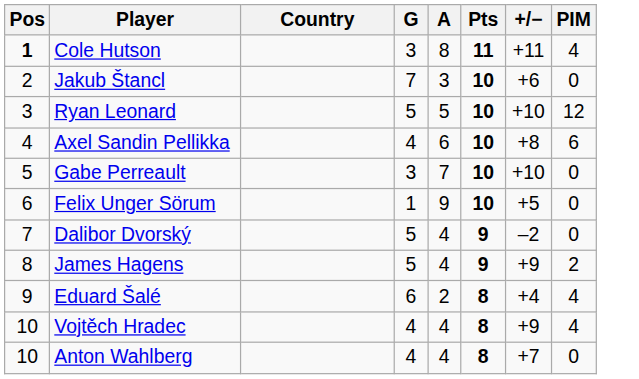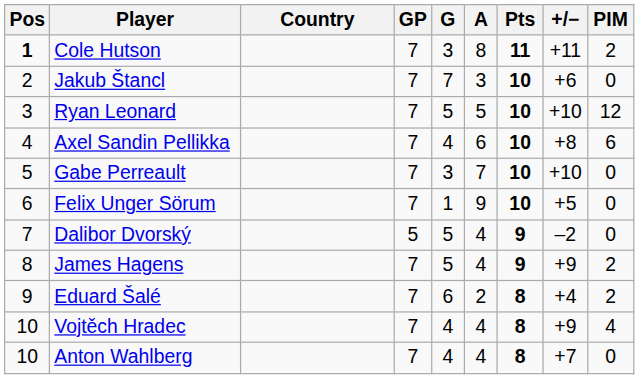+ column: GP | 7 | 7 | 7 | 7 | 7 | 7 | 5 | 7 | 7 | 7 | 7
Cole Hutson | PIM: 4 -> 2
Eduard Šalé | PIM: 4 -> 2
